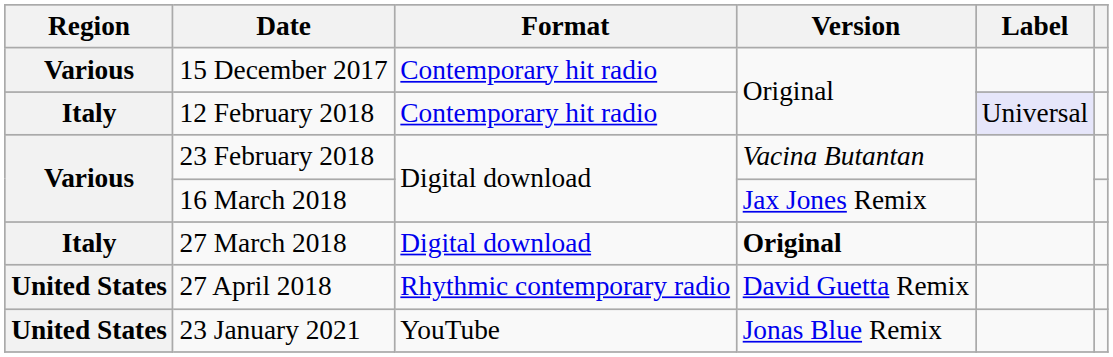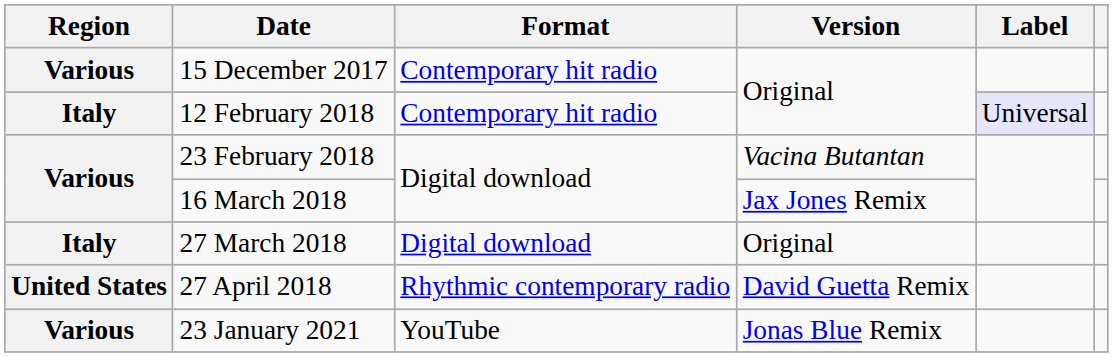27 March 2018 | Version: bold -> normal
23 January 2021 | Region: United States -> Various
